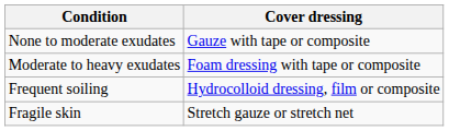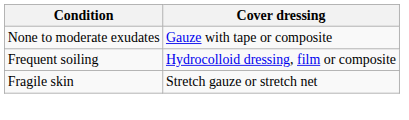- row: Moderate to heavy exudates | Foam dressing with tape or composite
